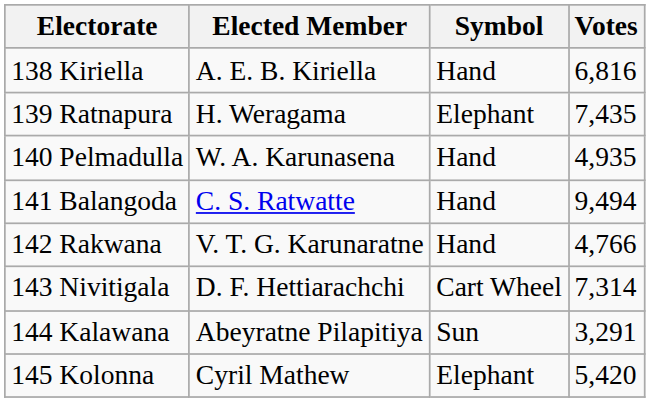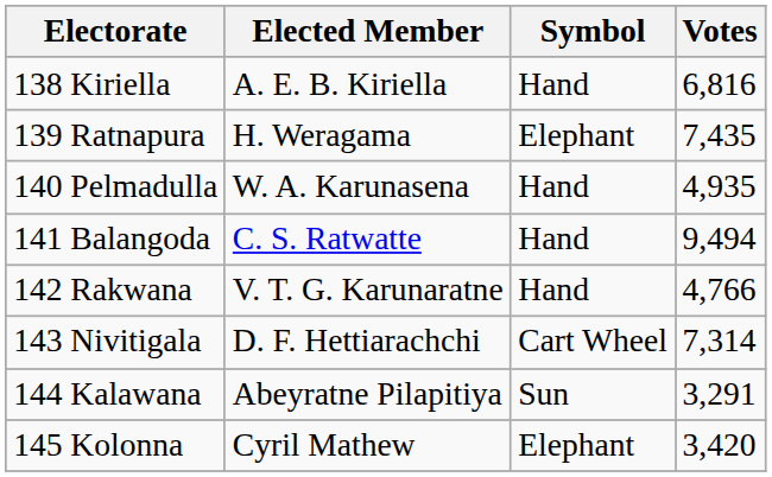145 Kolonna | Votes: 5,420 -> 3,420
